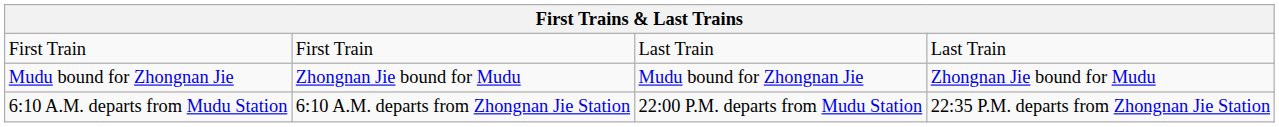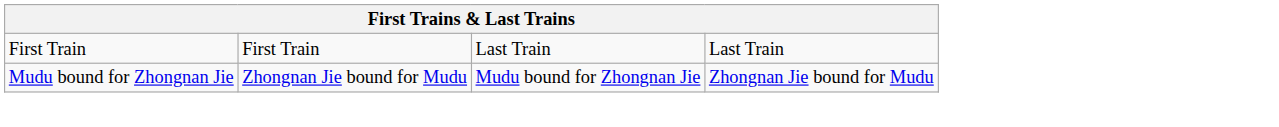- row: 6:10 A.M. departs from Mudu Station | 6:10 A.M. departs from Zhongnan Jie Station | 22:00 P.M. departs from Mudu Station | 22:35 P.M. departs from Zhongnan Jie Station
